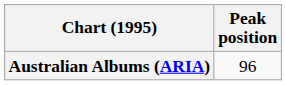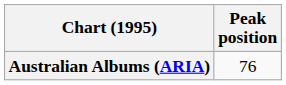Australian Albums (ARIA) | Peak position: 96 -> 76
